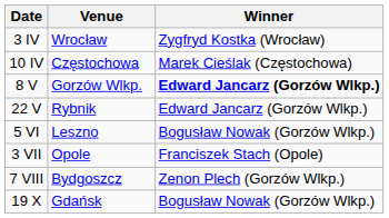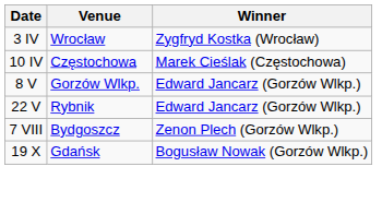8 V | Winner: bold -> normal
- row: 5 VI | Leszno | Bogusław Nowak (Gorzów Wlkp.)
- row: 3 VII | Opole | Franciszek Stach (Opole)
